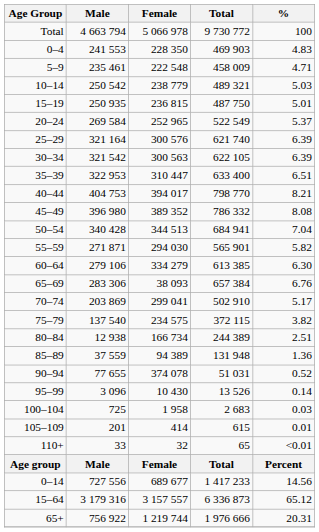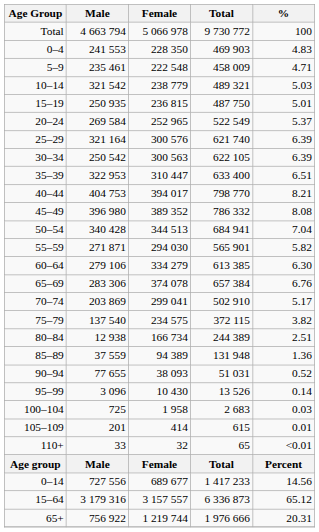10–14 | Male: 250 542 -> 321 542
30–34 | Male: 321 542 -> 250 542
65–69 | Female: 38 093 -> 374 078
90–94 | Female: 374 078 -> 38 093
